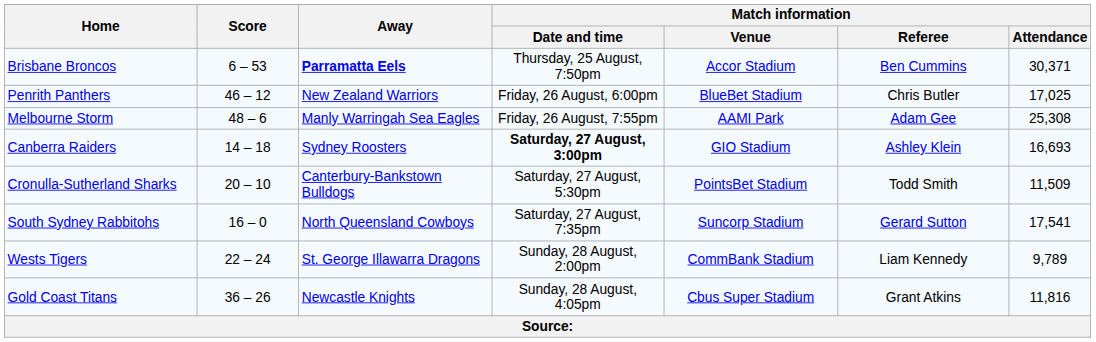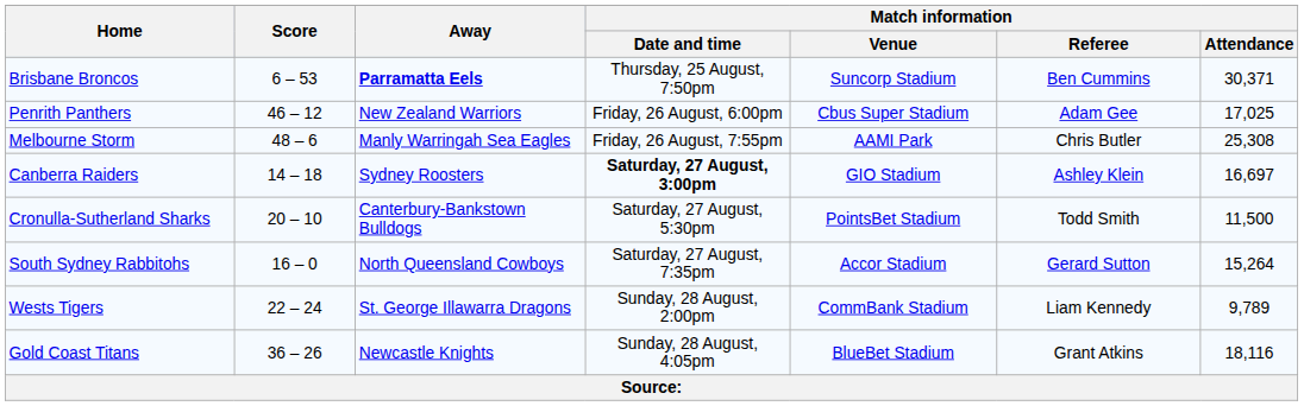Brisbane Broncos | Match information / Venue: Accor Stadium -> Suncorp Stadium
Penrith Panthers | Match information / Venue: BlueBet Stadium -> Cbus Super Stadium
Penrith Panthers | Match information / Referee: Chris Butler -> Adam Gee
Melbourne Storm | Match information / Referee: Adam Gee -> Chris Butler
Canberra Raiders | Match information / Attendance: 16,693 -> 16,697
Cronulla-Sutherland Sharks | Match information / Attendance: 11,509 -> 11,500
South Sydney Rabbitohs | Match information / Venue: Suncorp Stadium -> Accor Stadium
South Sydney Rabbitohs | Match information / Attendance: 17,541 -> 15,264
Gold Coast Titans | Match information / Venue: Cbus Super Stadium -> BlueBet Stadium
Gold Coast Titans | Match information / Attendance: 11,816 -> 18,116
